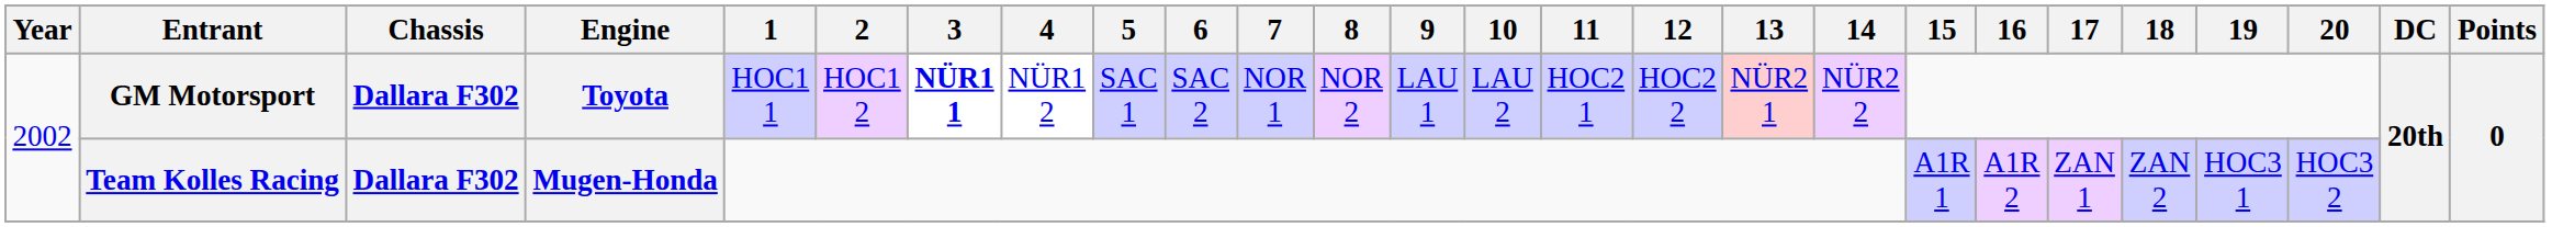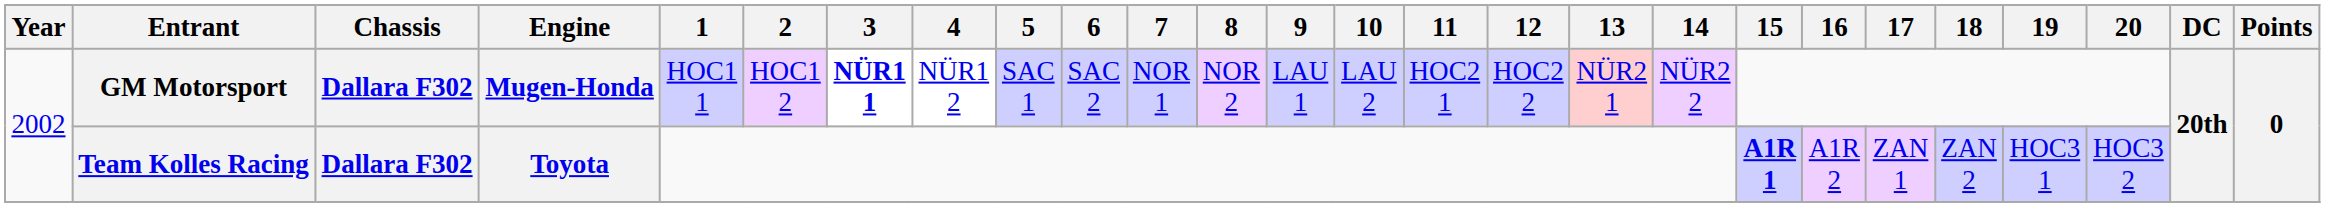GM Motorsport | Engine: Toyota -> Mugen-Honda
Team Kolles Racing | Engine: Mugen-Honda -> Toyota
Team Kolles Racing | 15: normal -> bold
